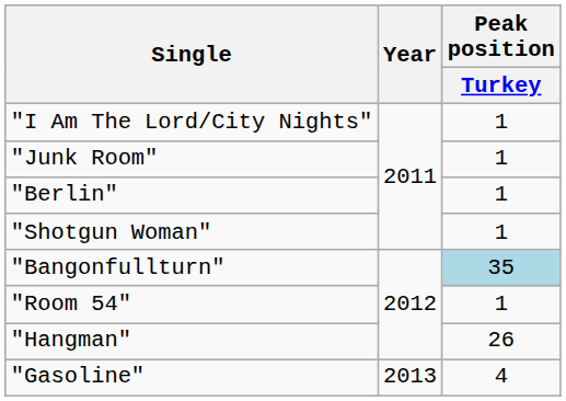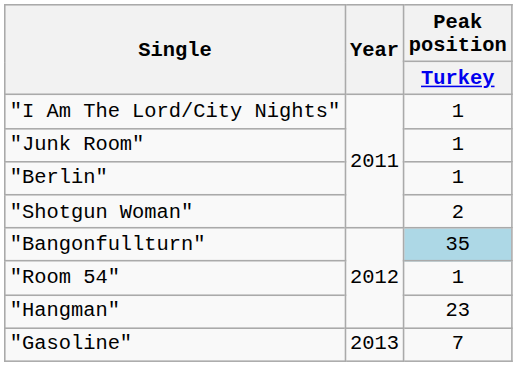"Shotgun Woman" | Peak position / Turkey: 1 -> 2
"Hangman" | Peak position / Turkey: 26 -> 23
"Gasoline" | Peak position / Turkey: 4 -> 7
